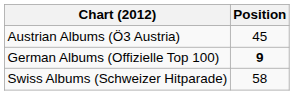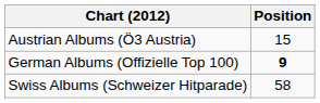Austrian Albums (Ö3 Austria) | Position: 45 -> 15
